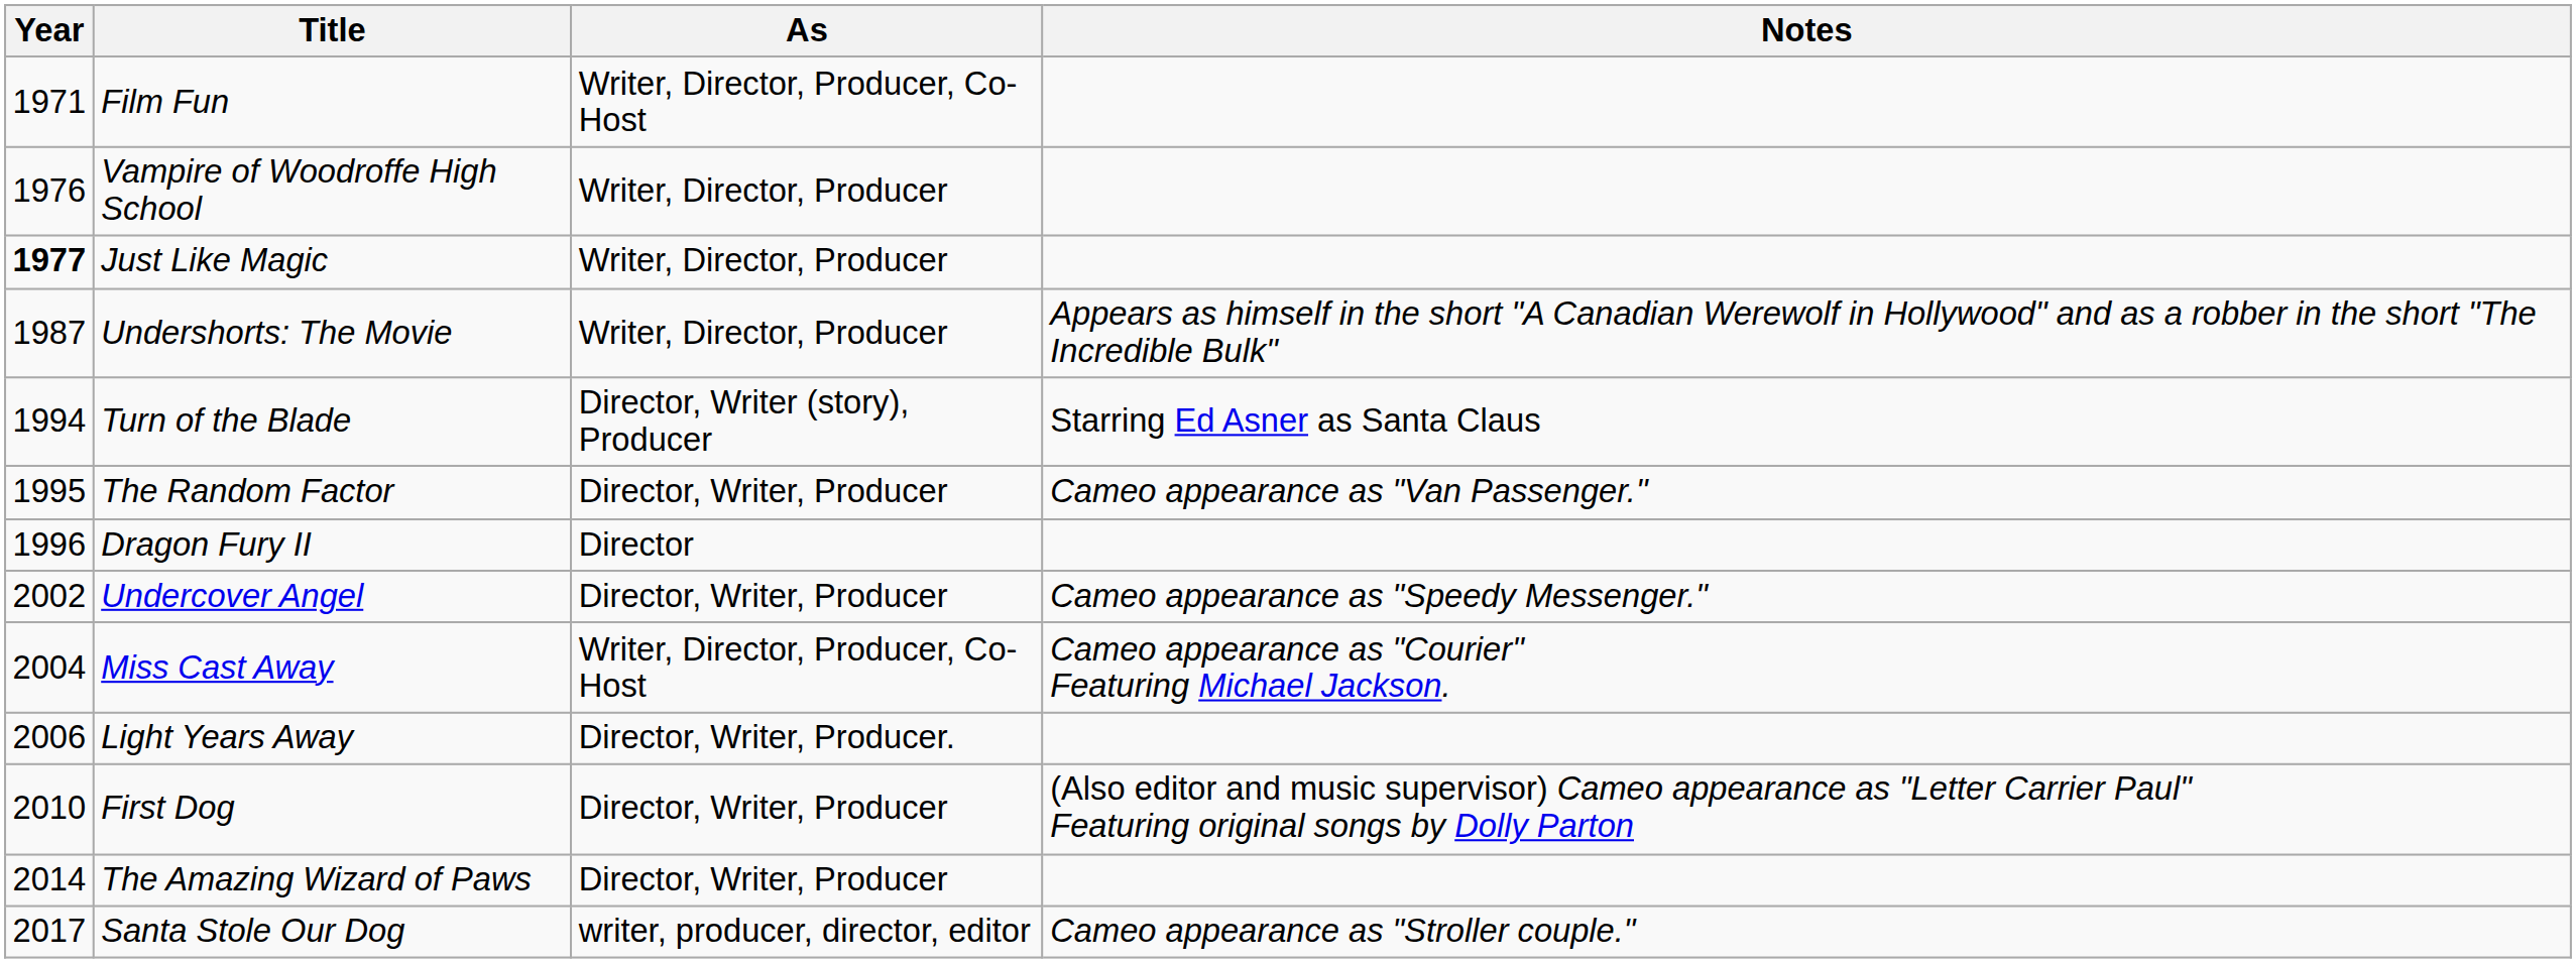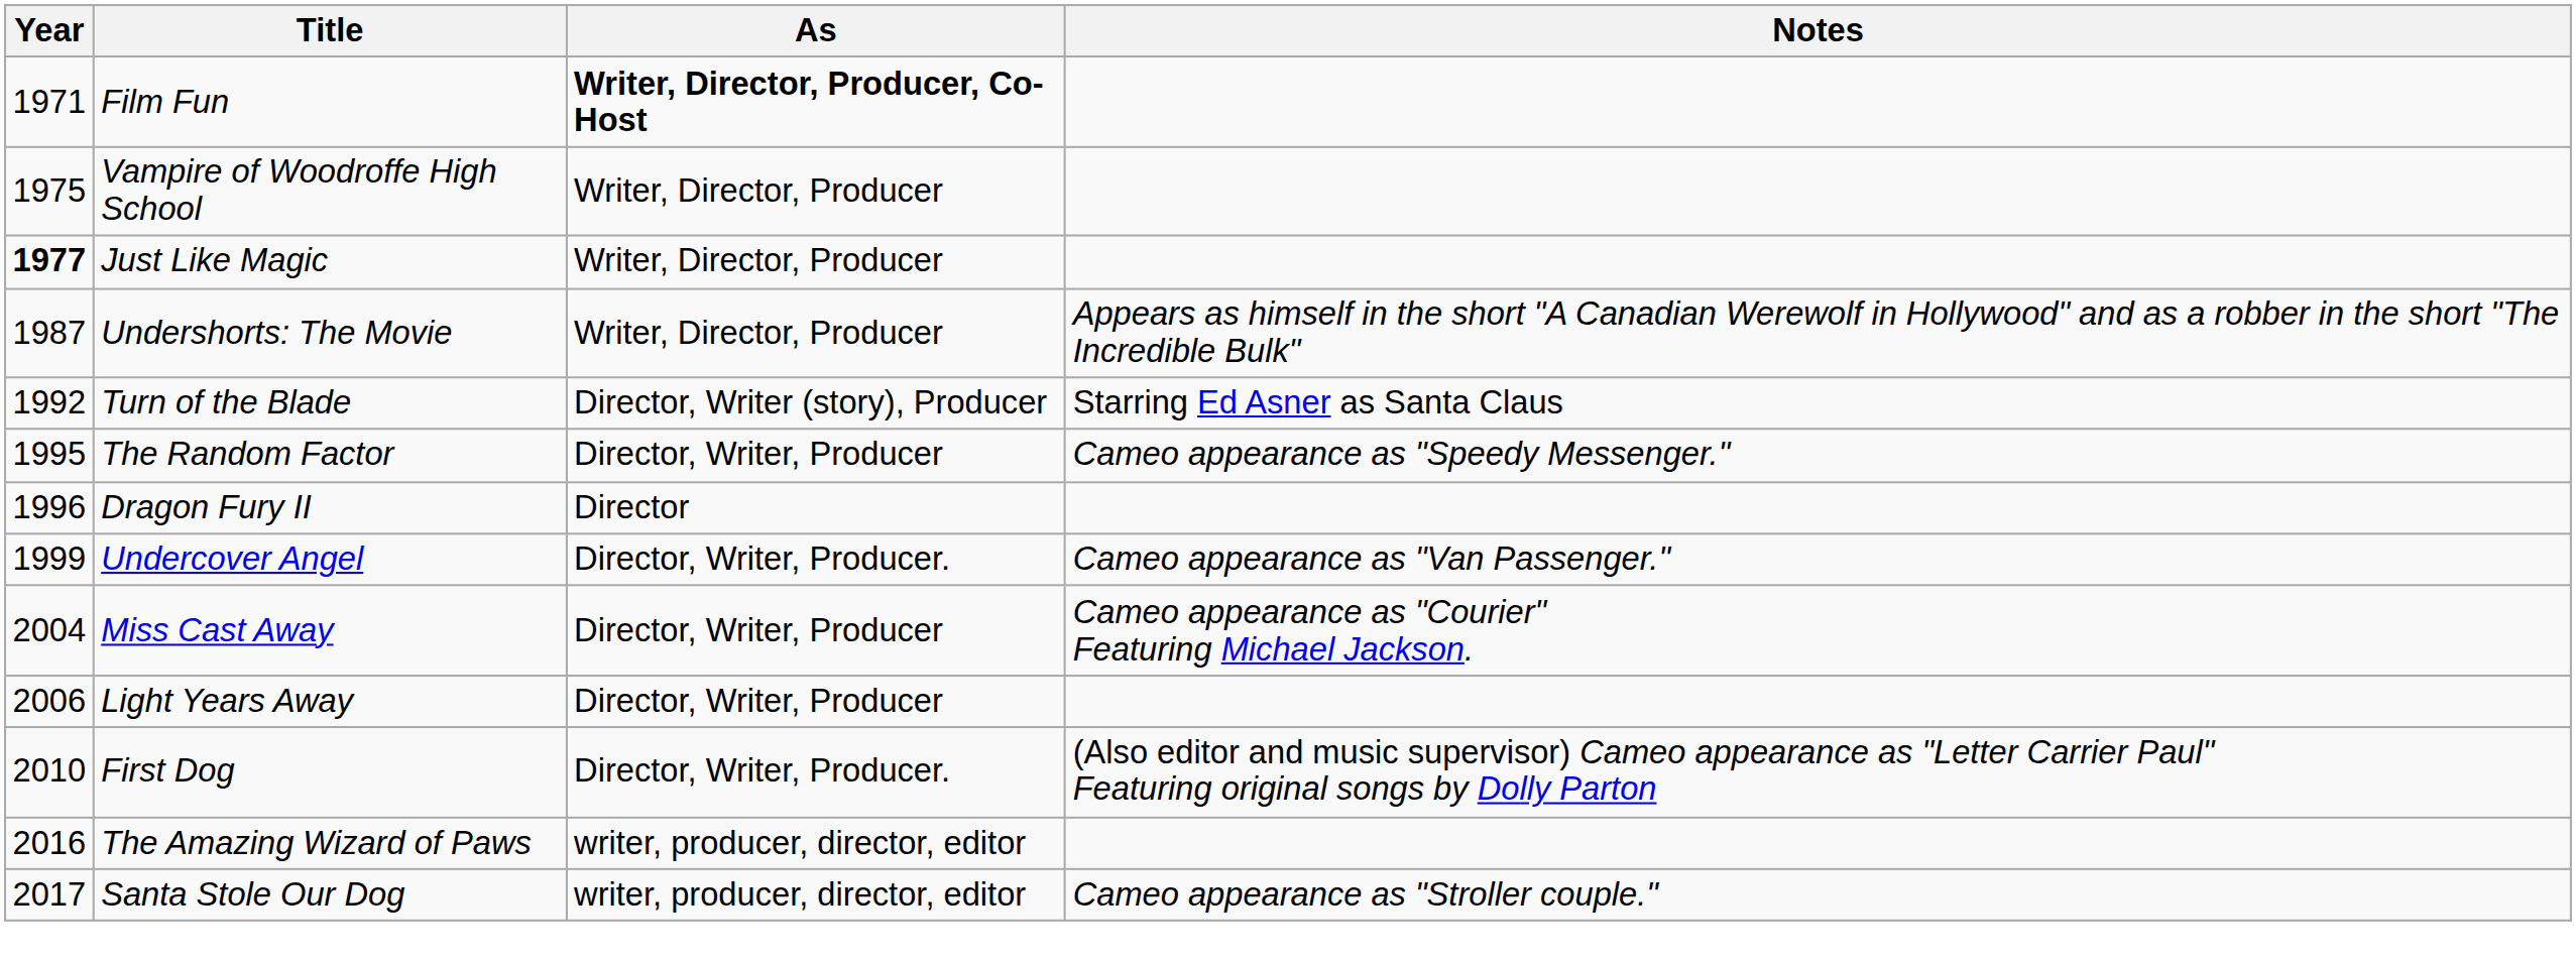Film Fun | As: normal -> bold
Vampire of Woodroffe High School | Year: 1976 -> 1975
Turn of the Blade | Year: 1994 -> 1992
The Random Factor | Notes: Cameo appearance as "Van Passenger." -> Cameo appearance as "Speedy Messenger."
Undercover Angel | Year: 2002 -> 1999
Undercover Angel | As: Director, Writer, Producer -> Director, Writer, Producer.
Undercover Angel | Notes: Cameo appearance as "Speedy Messenger." -> Cameo appearance as "Van Passenger."
Miss Cast Away | As: Writer, Director, Producer, Co-Host -> Director, Writer, Producer
Light Years Away | As: Director, Writer, Producer. -> Director, Writer, Producer
First Dog | As: Director, Writer, Producer -> Director, Writer, Producer.
The Amazing Wizard of Paws | Year: 2014 -> 2016
The Amazing Wizard of Paws | As: Director, Writer, Producer -> writer, producer, director, editor
